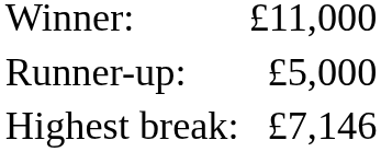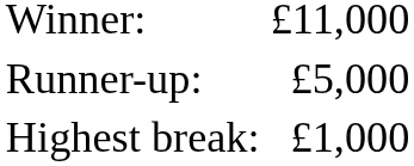Highest break: | column 2: £7,146 -> £1,000
